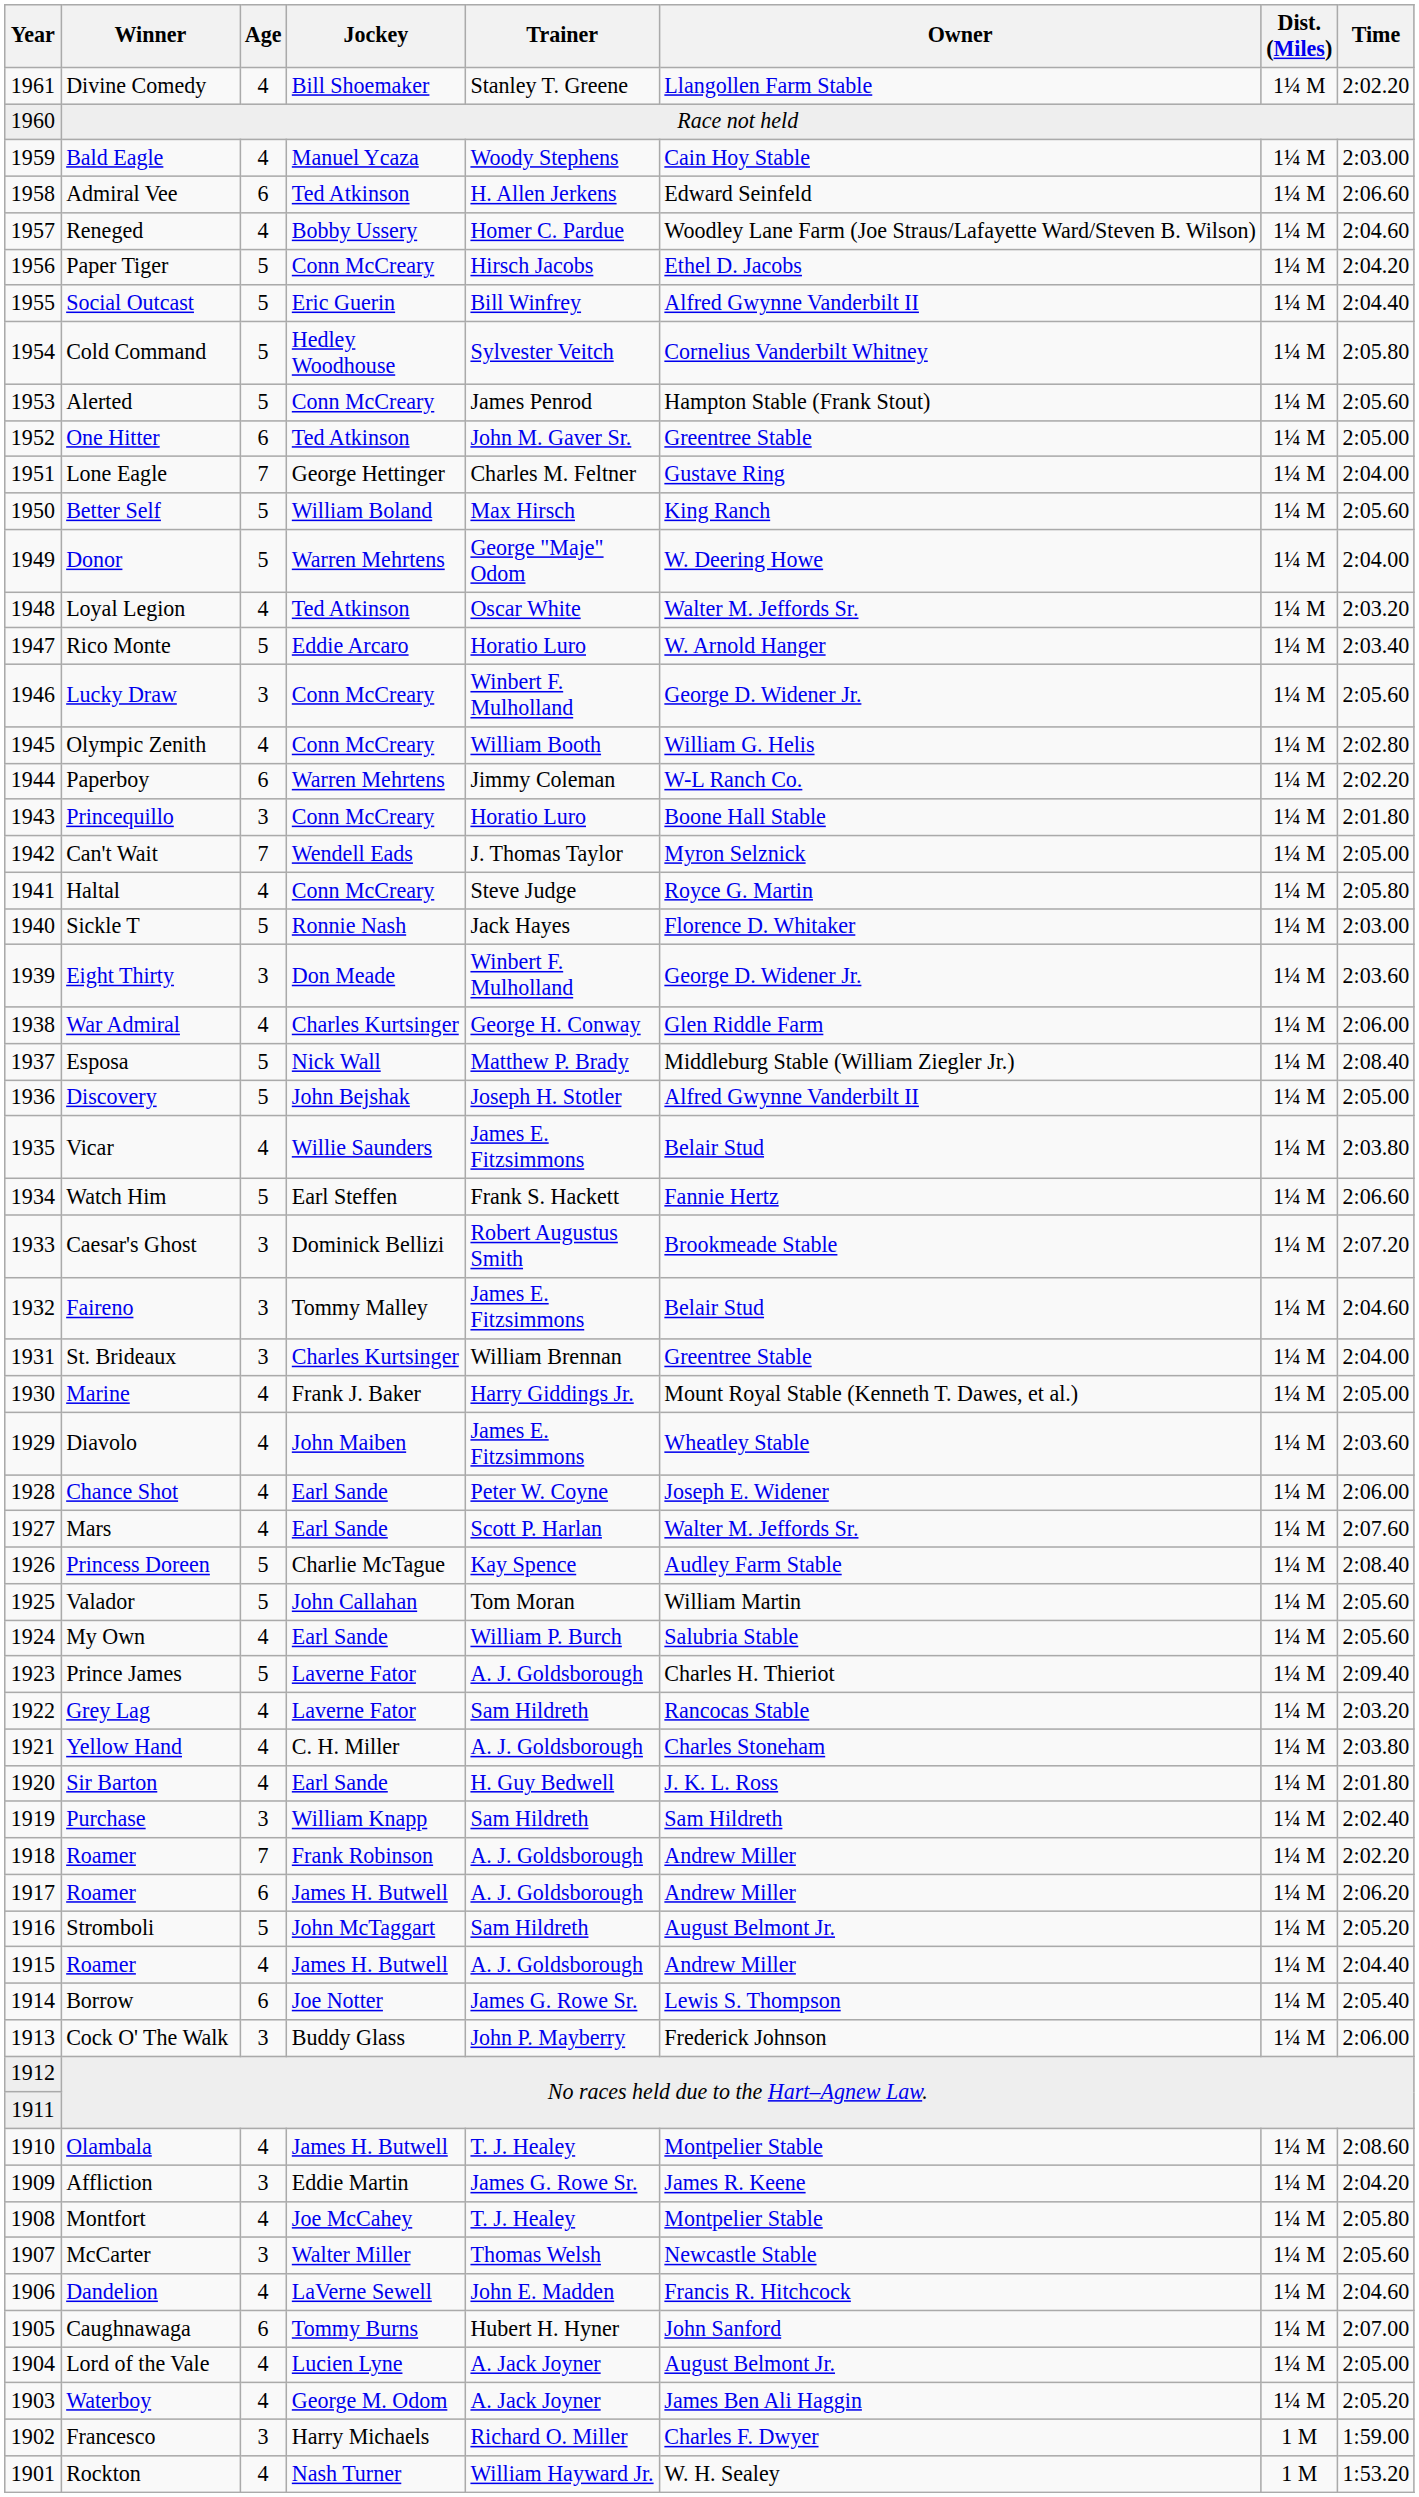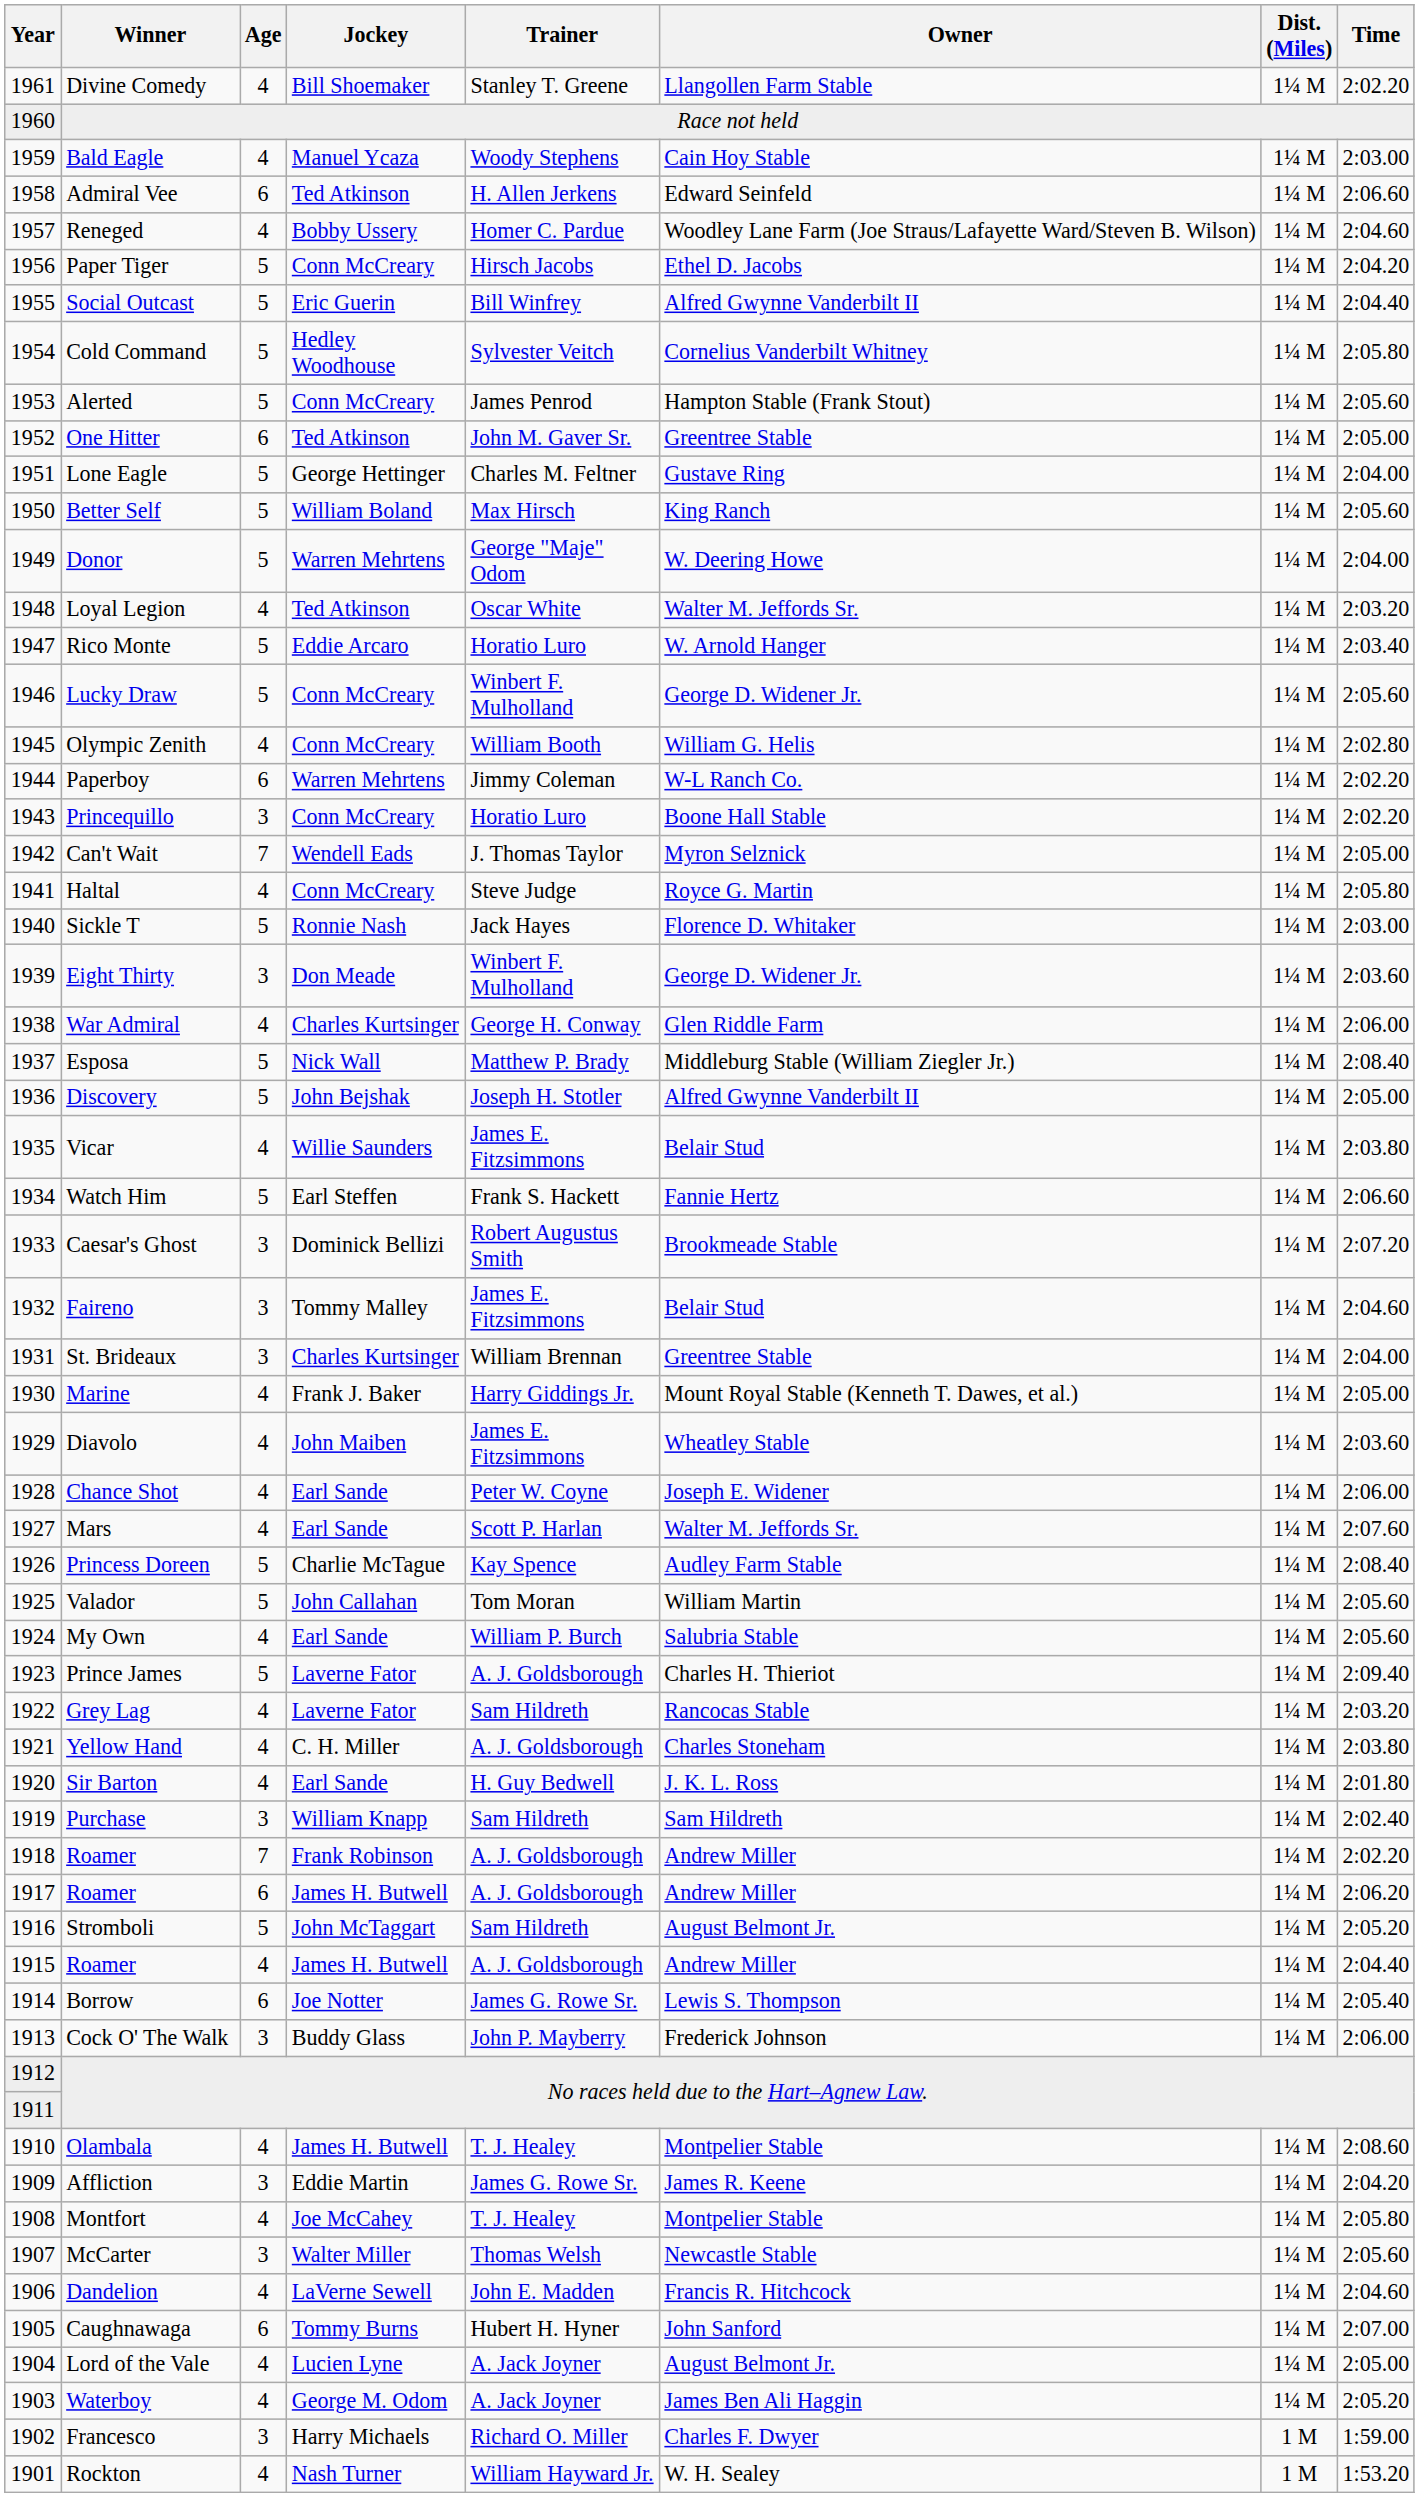Lone Eagle | Age: 7 -> 5
Lucky Draw | Age: 3 -> 5
Princequillo | Time: 2:01.80 -> 2:02.20
